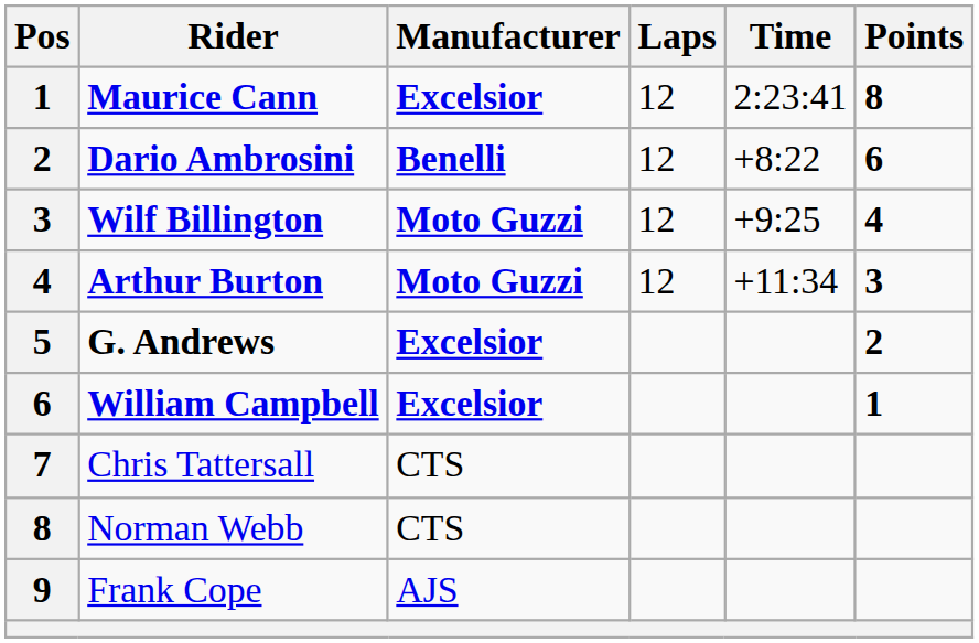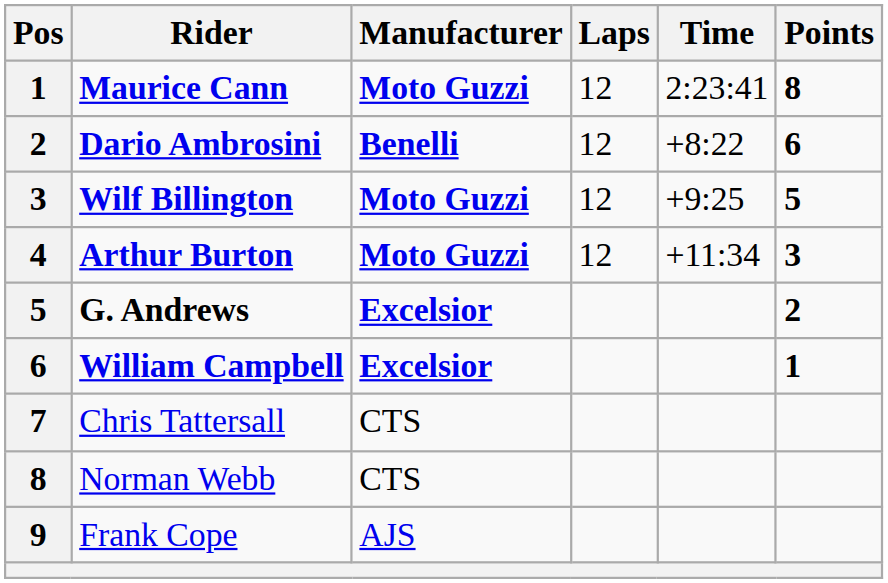Maurice Cann | Manufacturer: Excelsior -> Moto Guzzi
Wilf Billington | Points: 4 -> 5
